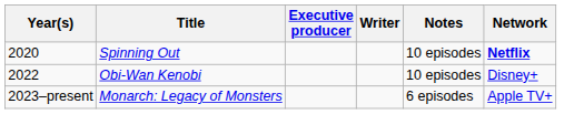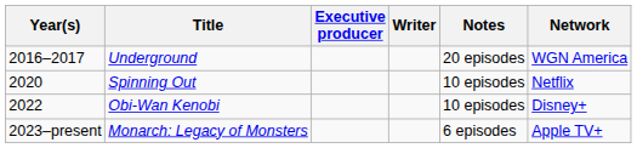+ row: 2016–2017 | Underground | 20 episodes | WGN America
Spinning Out | Network: bold -> normal
